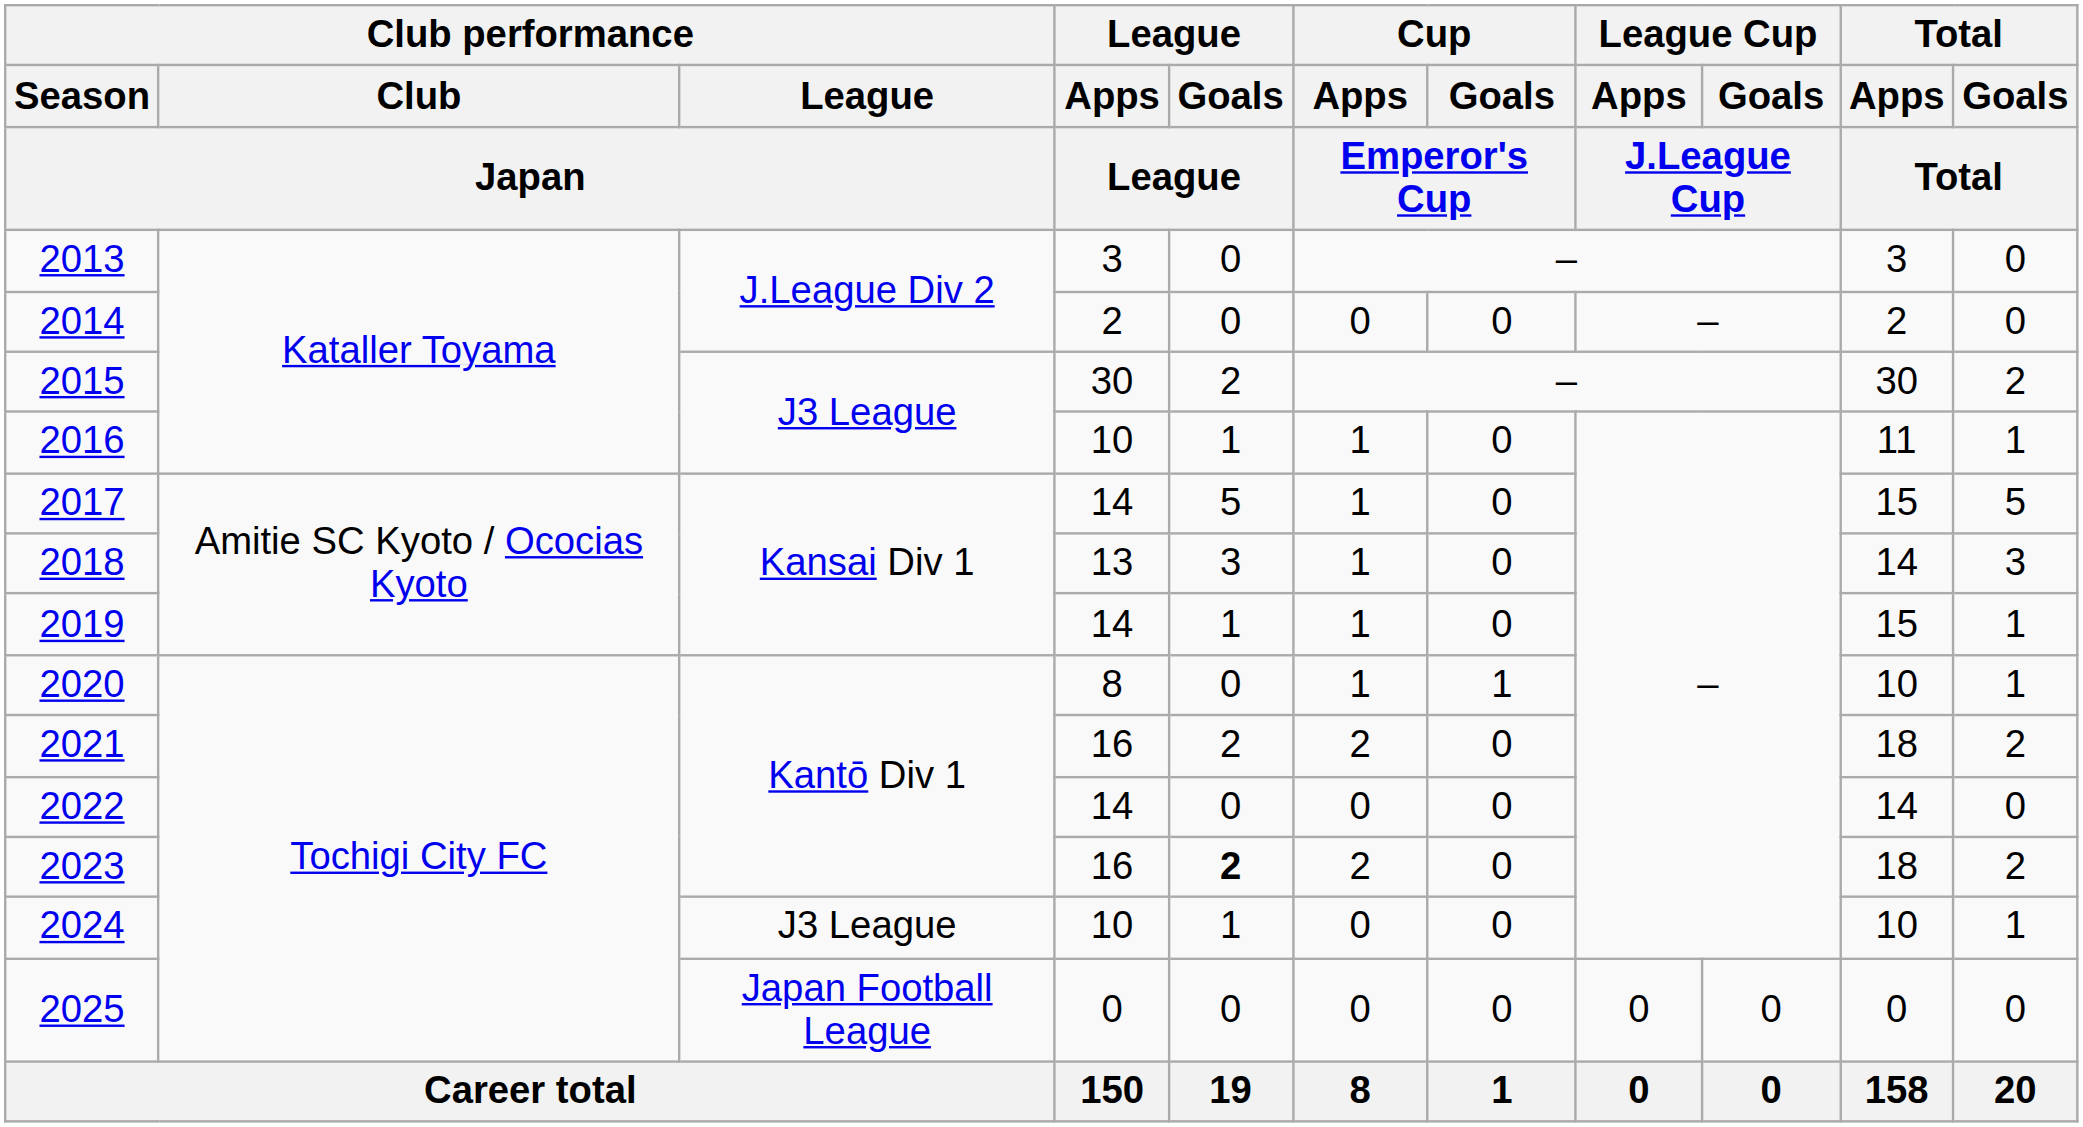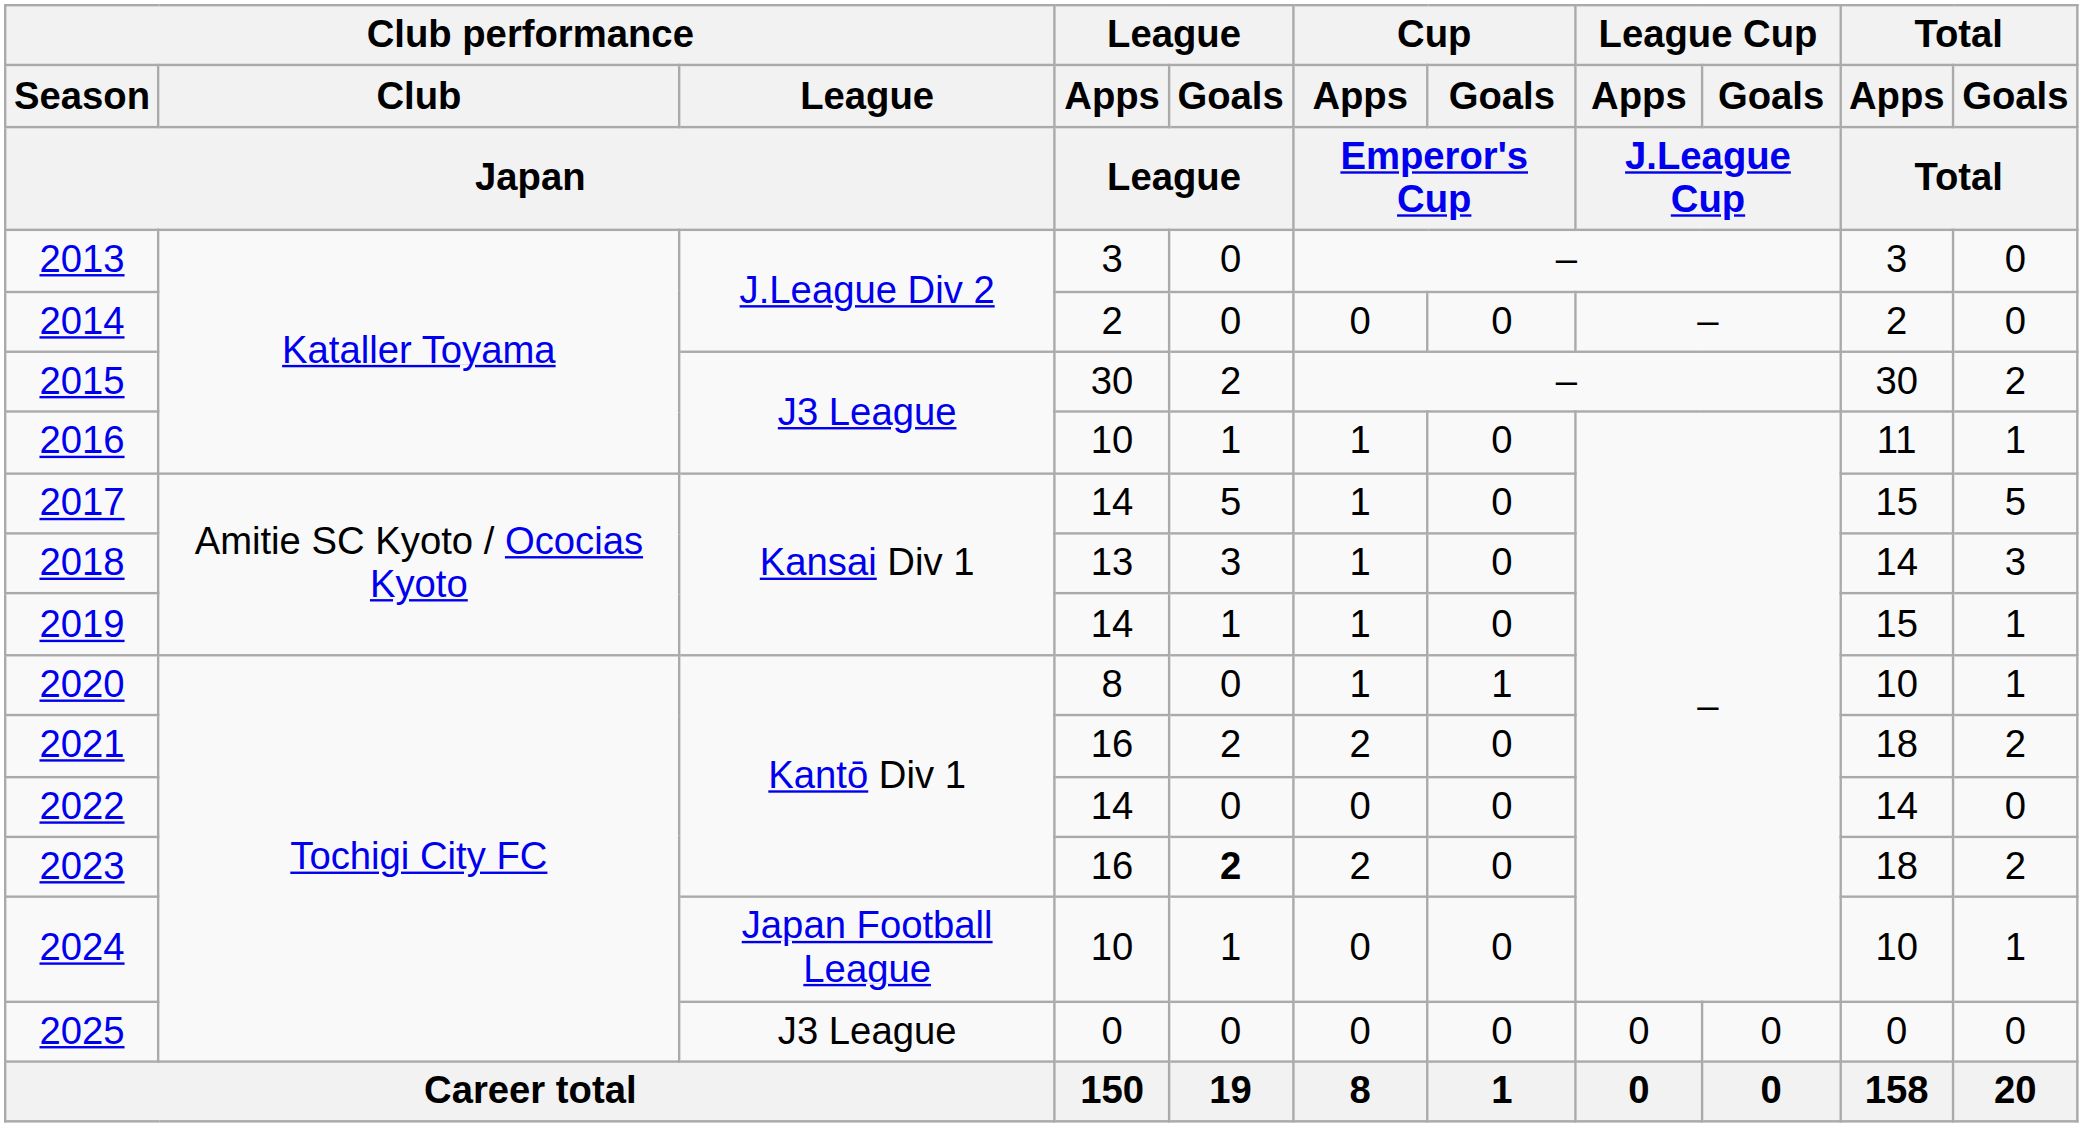2024 | Club performance / League / Japan: J3 League -> Japan Football League
2025 | Club performance / League / Japan: Japan Football League -> J3 League
